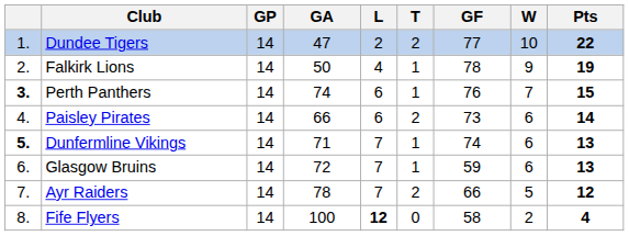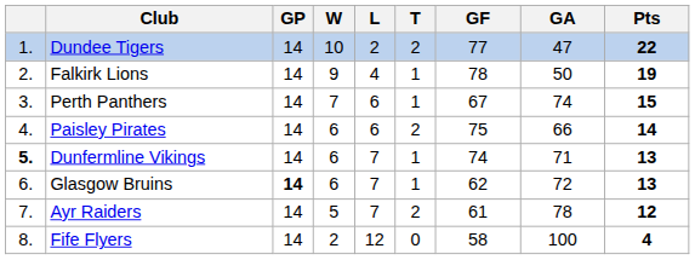columns swapped: W <-> GA
Perth Panthers | column 1: bold -> normal
Perth Panthers | GF: 76 -> 67
Paisley Pirates | GF: 73 -> 75
Glasgow Bruins | GP: normal -> bold
Glasgow Bruins | GF: 59 -> 62
Ayr Raiders | GF: 66 -> 61
Fife Flyers | L: bold -> normal
